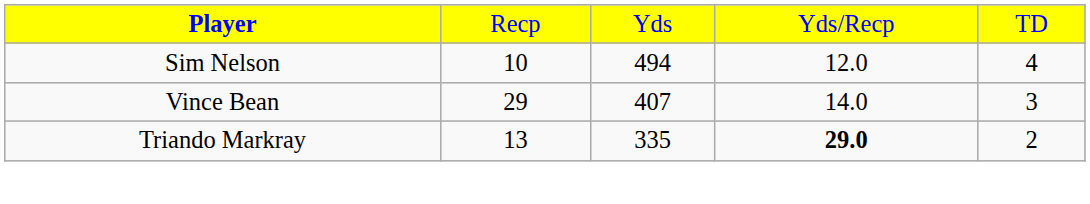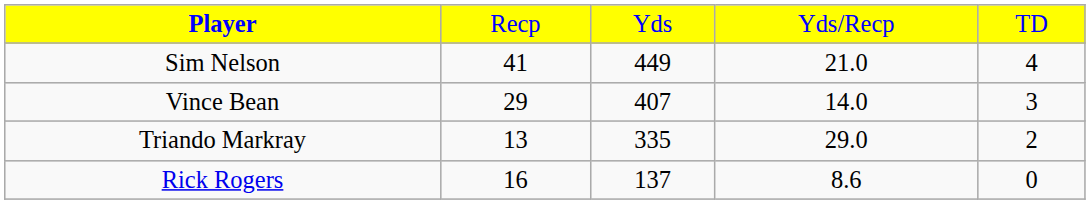Sim Nelson | column 2: 10 -> 41
Sim Nelson | column 3: 494 -> 449
Sim Nelson | column 4: 12.0 -> 21.0
Triando Markray | column 4: bold -> normal
+ row: Rick Rogers | 16 | 137 | 8.6 | 0
